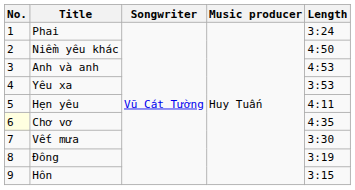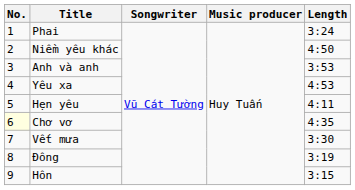Anh và anh | Length: 4:53 -> 3:53
Yêu xa | Length: 3:53 -> 4:53
